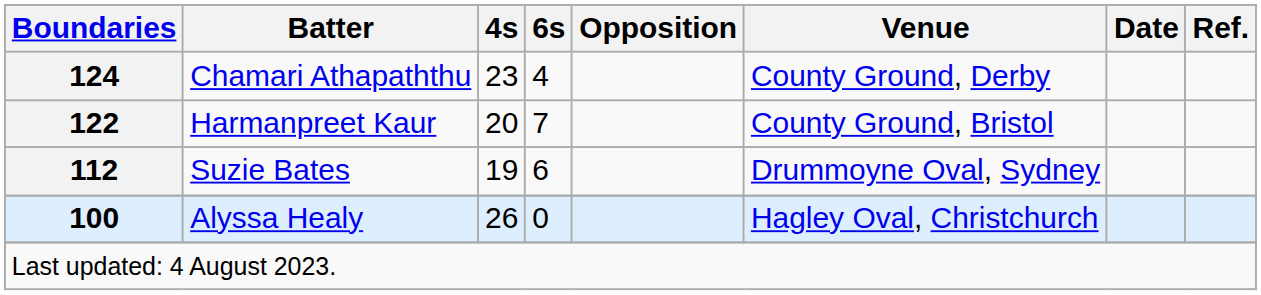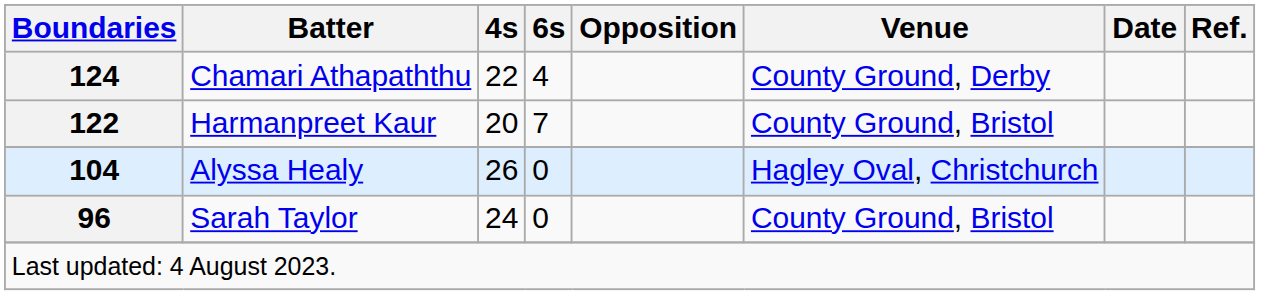Chamari Athapaththu | 4s: 23 -> 22
- row: 112 | Suzie Bates | 19 | 6 | Drummoyne Oval, Sydney
Alyssa Healy | Boundaries: 100 -> 104
+ row: 96 | Sarah Taylor | 24 | 0 | County Ground, Bristol
